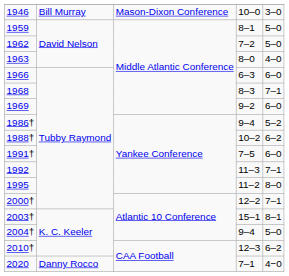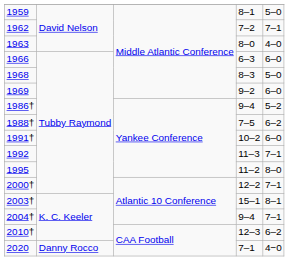- row: 1946 | Bill Murray | Mason-Dixon Conference | 10–0 | 3–0
1962 | column 5: 5–0 -> 7–1
1968 | column 5: 7–1 -> 5–0
1988† | column 4: 10–2 -> 7–5
1991† | column 4: 7–5 -> 10–2
2004† | column 5: 5–0 -> 7–1
